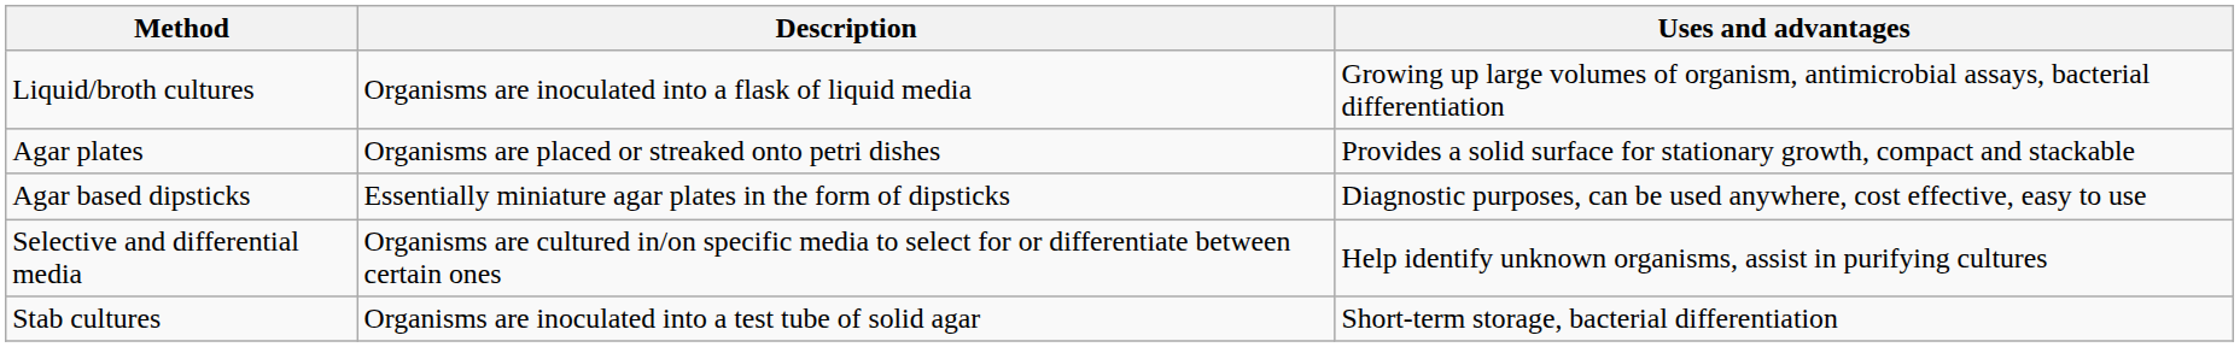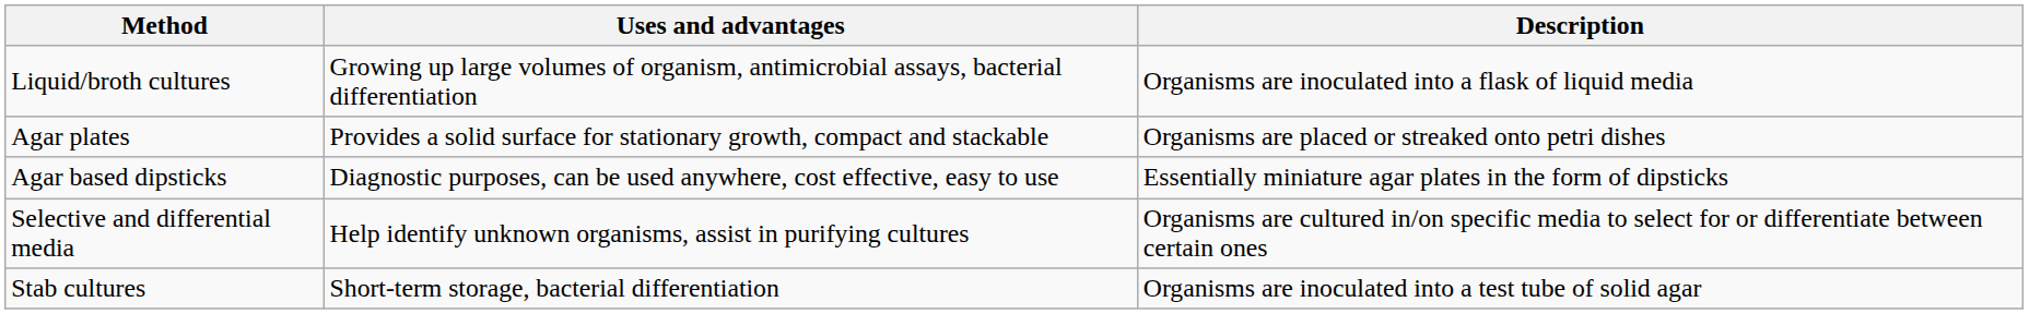columns swapped: Description <-> Uses and advantages
